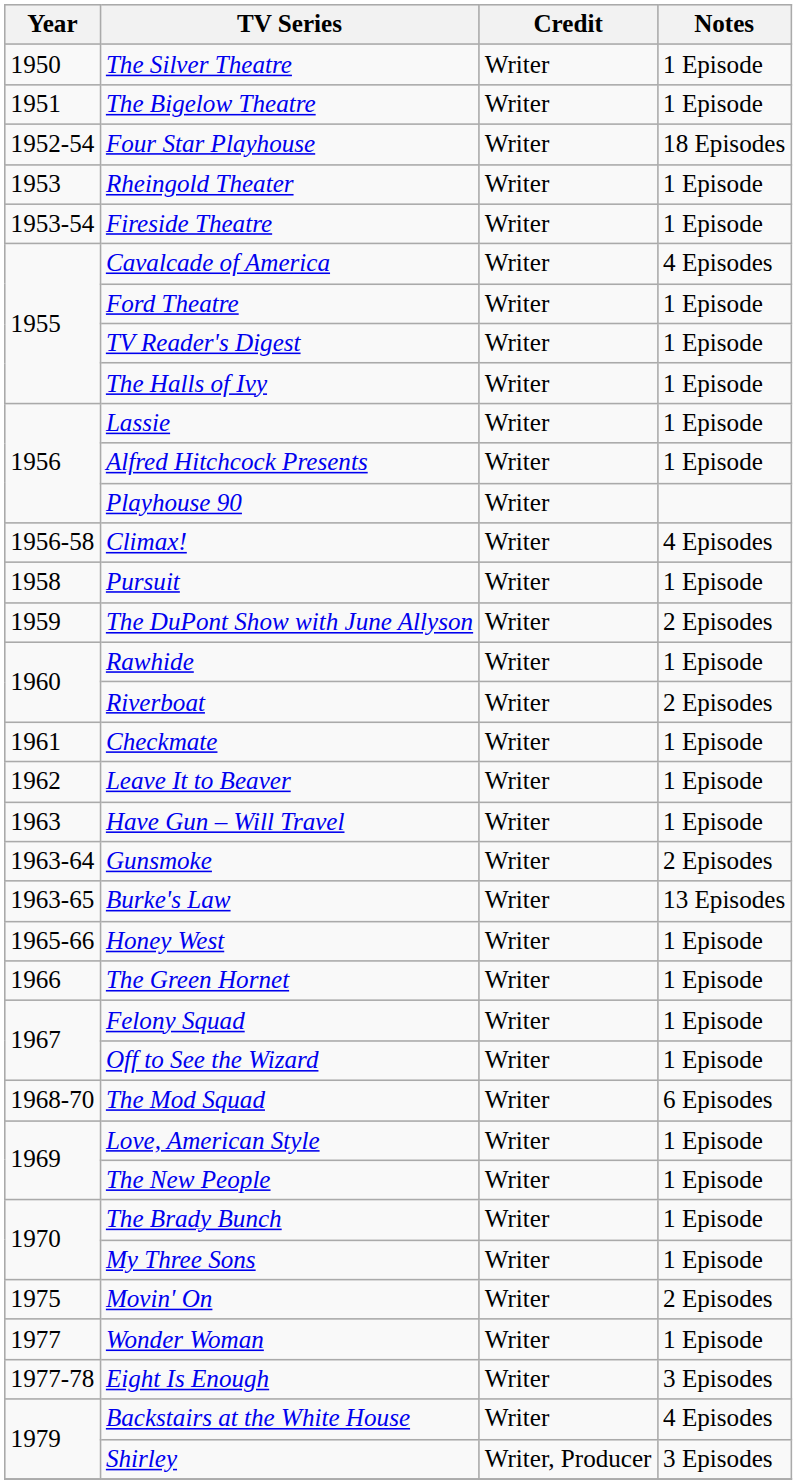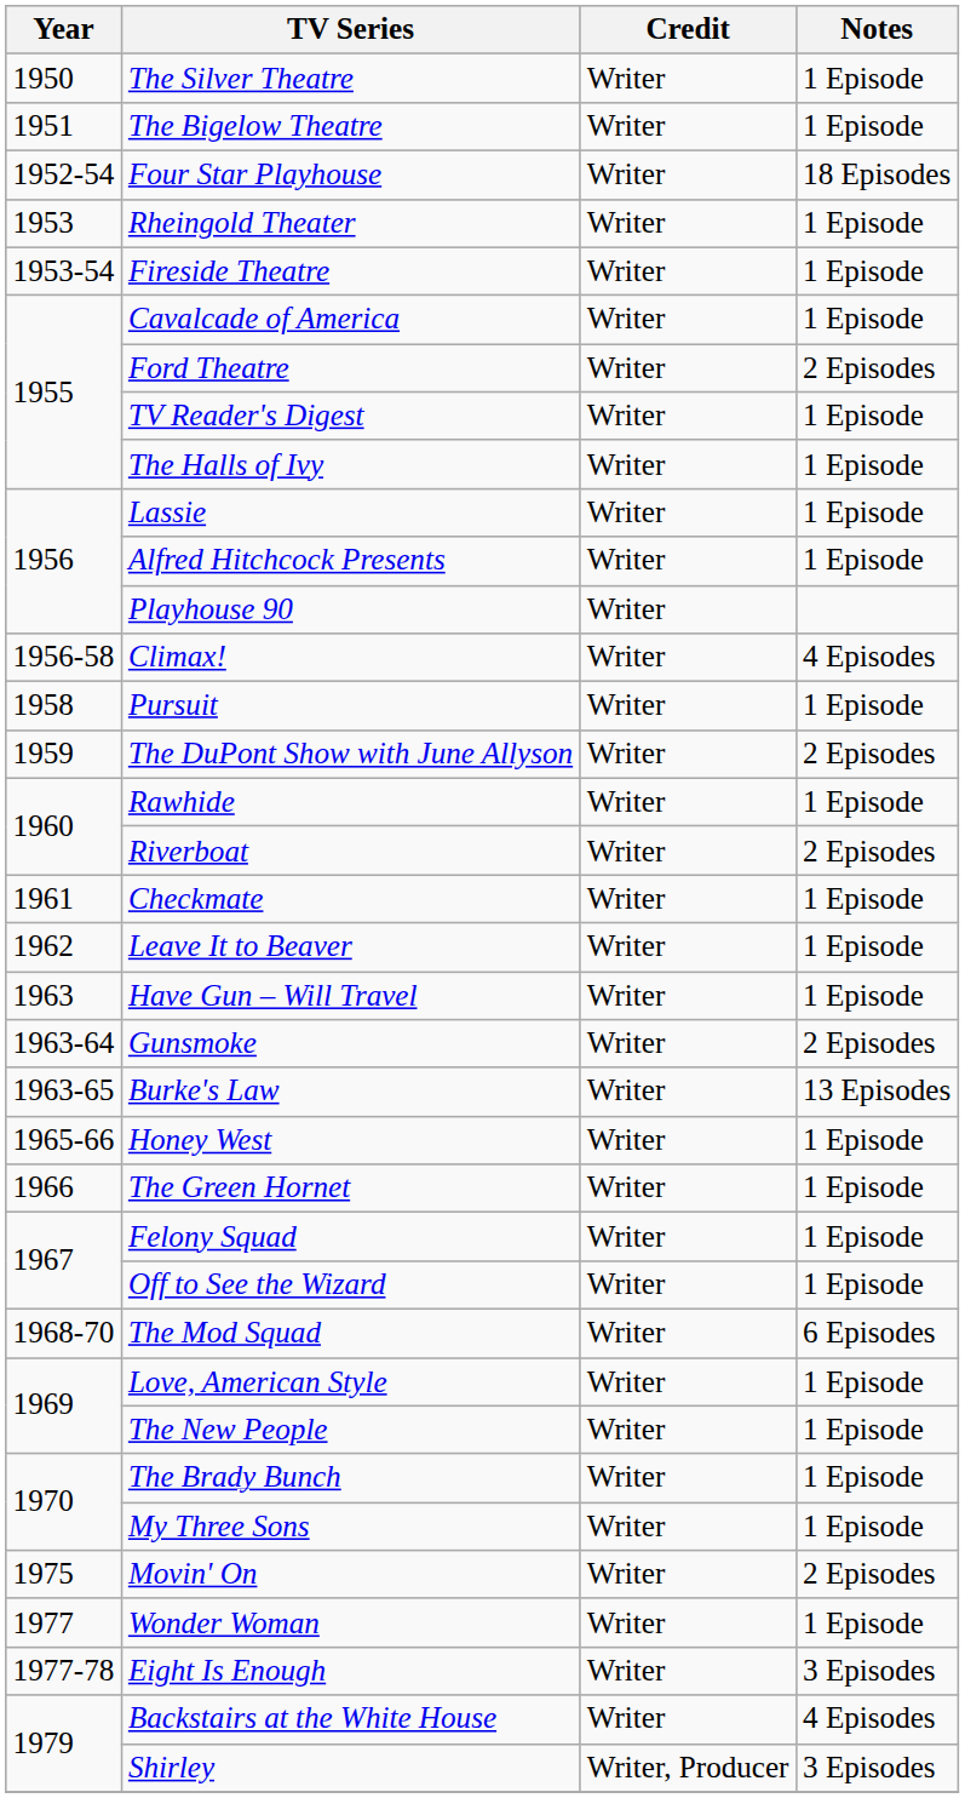Cavalcade of America | Notes: 4 Episodes -> 1 Episode
Ford Theatre | Notes: 1 Episode -> 2 Episodes
